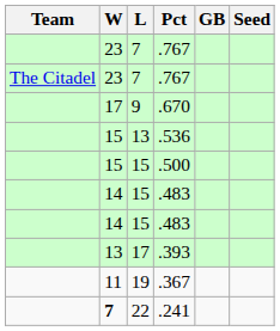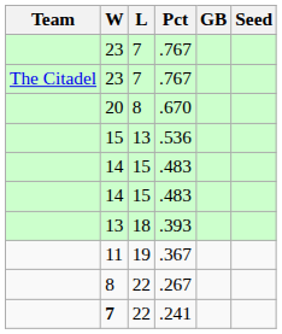.670 | W: 17 -> 20
.670 | L: 9 -> 8
- row: 15 | 15 | .500
.393 | L: 17 -> 18
+ row: 8 | 22 | .267
